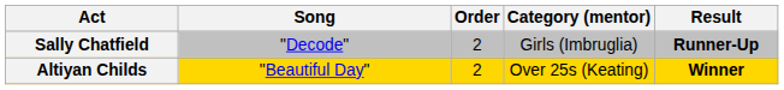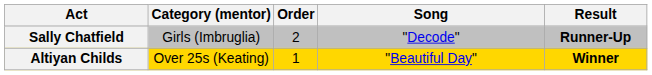columns swapped: Category (mentor) <-> Song
Altiyan Childs | Order: 2 -> 1
